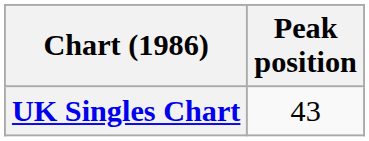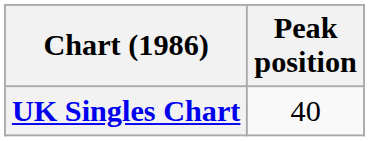UK Singles Chart | Peak position: 43 -> 40
